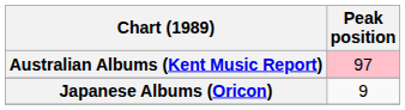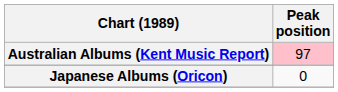Japanese Albums (Oricon) | Peak position: 9 -> 0
